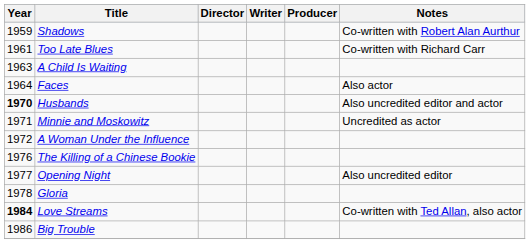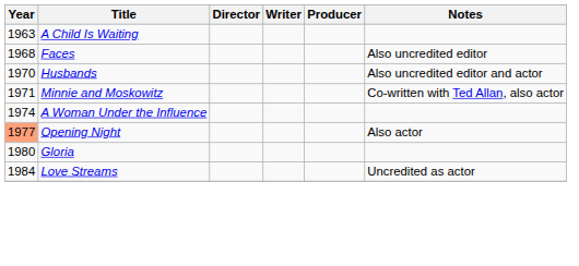- row: 1959 | Shadows | Co-written with Robert Alan Aurthur
- row: 1961 | Too Late Blues | Co-written with Richard Carr
Faces | Year: 1964 -> 1968
Faces | Notes: Also actor -> Also uncredited editor
Husbands | Year: bold -> normal
Minnie and Moskowitz | Notes: Uncredited as actor -> Co-written with Ted Allan, also actor
A Woman Under the Influence | Year: 1972 -> 1974
- row: 1976 | The Killing of a Chinese Bookie
Opening Night | Year: no background -> lightsalmon background
Opening Night | Notes: Also uncredited editor -> Also actor
Gloria | Year: 1978 -> 1980
Love Streams | Year: bold -> normal
Love Streams | Notes: Co-written with Ted Allan, also actor -> Uncredited as actor
- row: 1986 | Big Trouble
